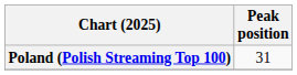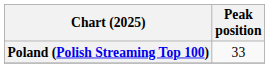Poland (Polish Streaming Top 100) | Peak position: 31 -> 33
